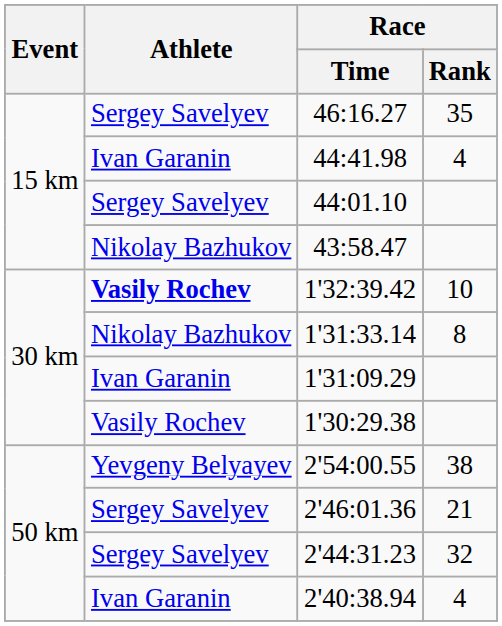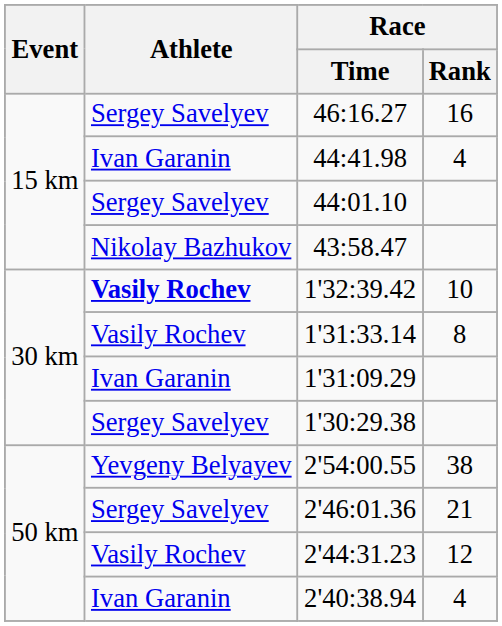46:16.27 | Race / Rank: 35 -> 16
1'31:33.14 | Athlete: Nikolay Bazhukov -> Vasily Rochev
1'30:29.38 | Athlete: Vasily Rochev -> Sergey Savelyev
2'44:31.23 | Athlete: Sergey Savelyev -> Vasily Rochev
2'44:31.23 | Race / Rank: 32 -> 12
